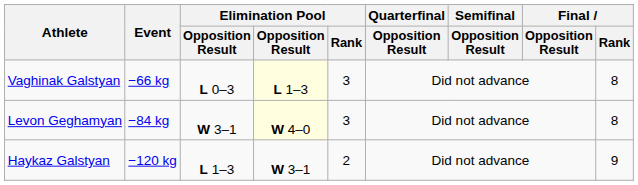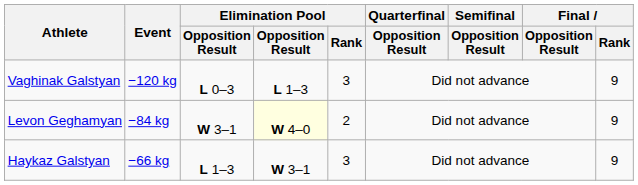Vaghinak Galstyan | Event: −66 kg -> −120 kg
Vaghinak Galstyan | column 4: lightyellow background -> no background
Vaghinak Galstyan | Final / Rank: 8 -> 9
Levon Geghamyan | Elimination Pool / Rank: 3 -> 2
Levon Geghamyan | Final / Rank: 8 -> 9
Haykaz Galstyan | Event: −120 kg -> −66 kg
Haykaz Galstyan | Elimination Pool / Rank: 2 -> 3
